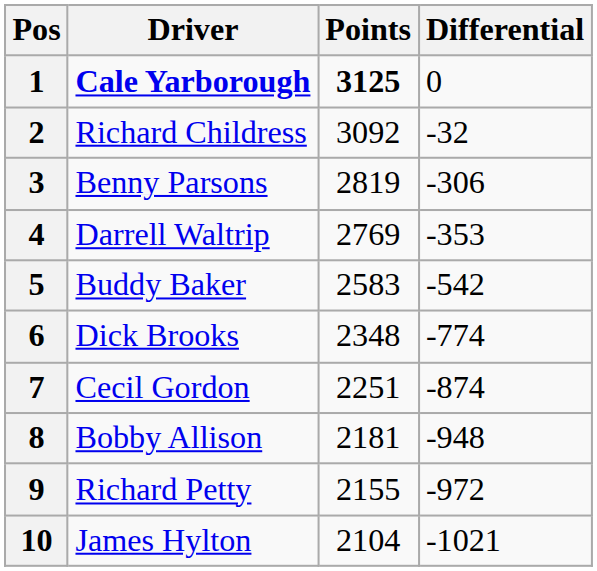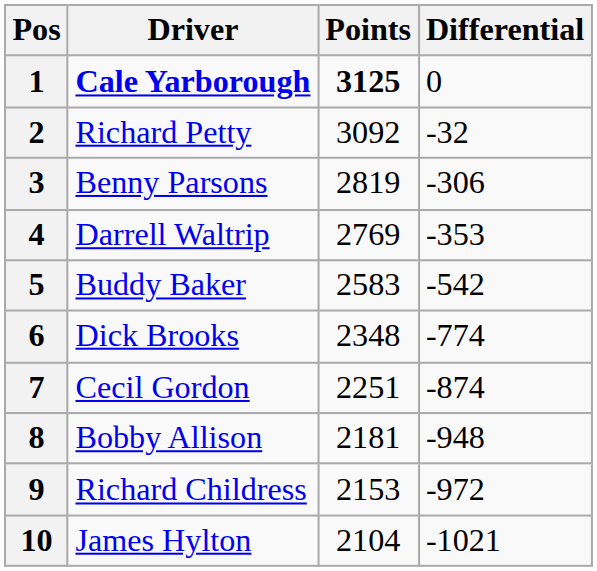2 | Driver: Richard Childress -> Richard Petty
9 | Driver: Richard Petty -> Richard Childress
9 | Points: 2155 -> 2153
